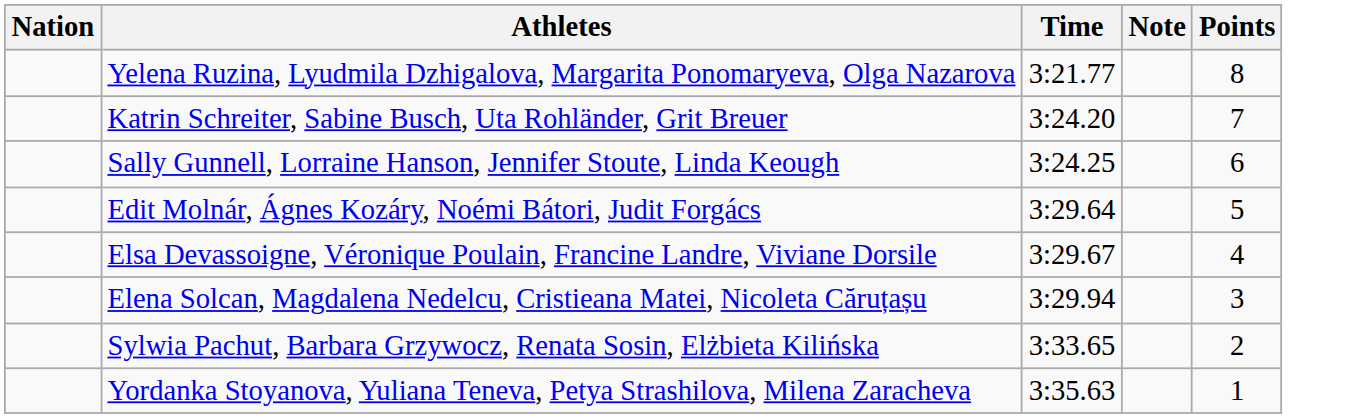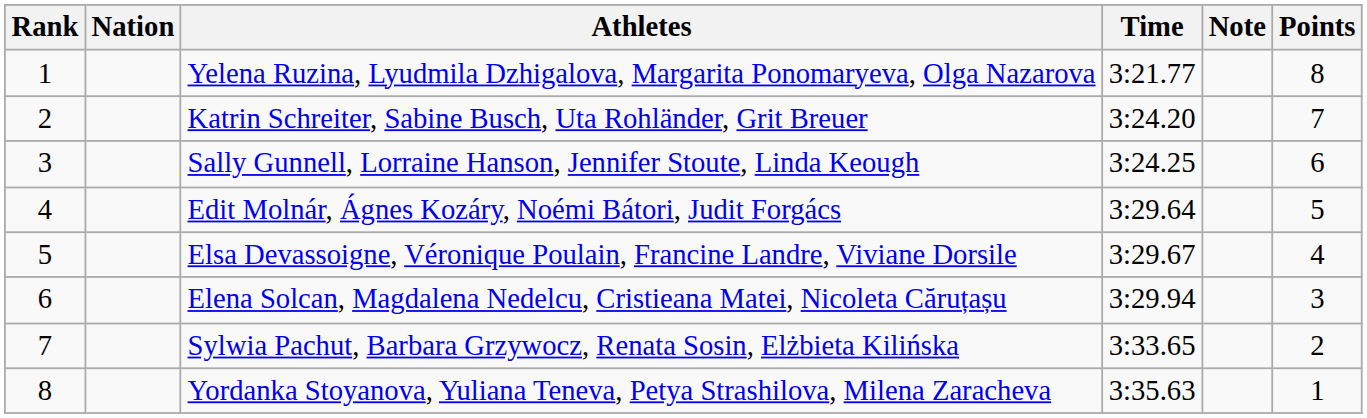+ column: Rank | 1 | 2 | 3 | 4 | 5 | 6 | 7 | 8
